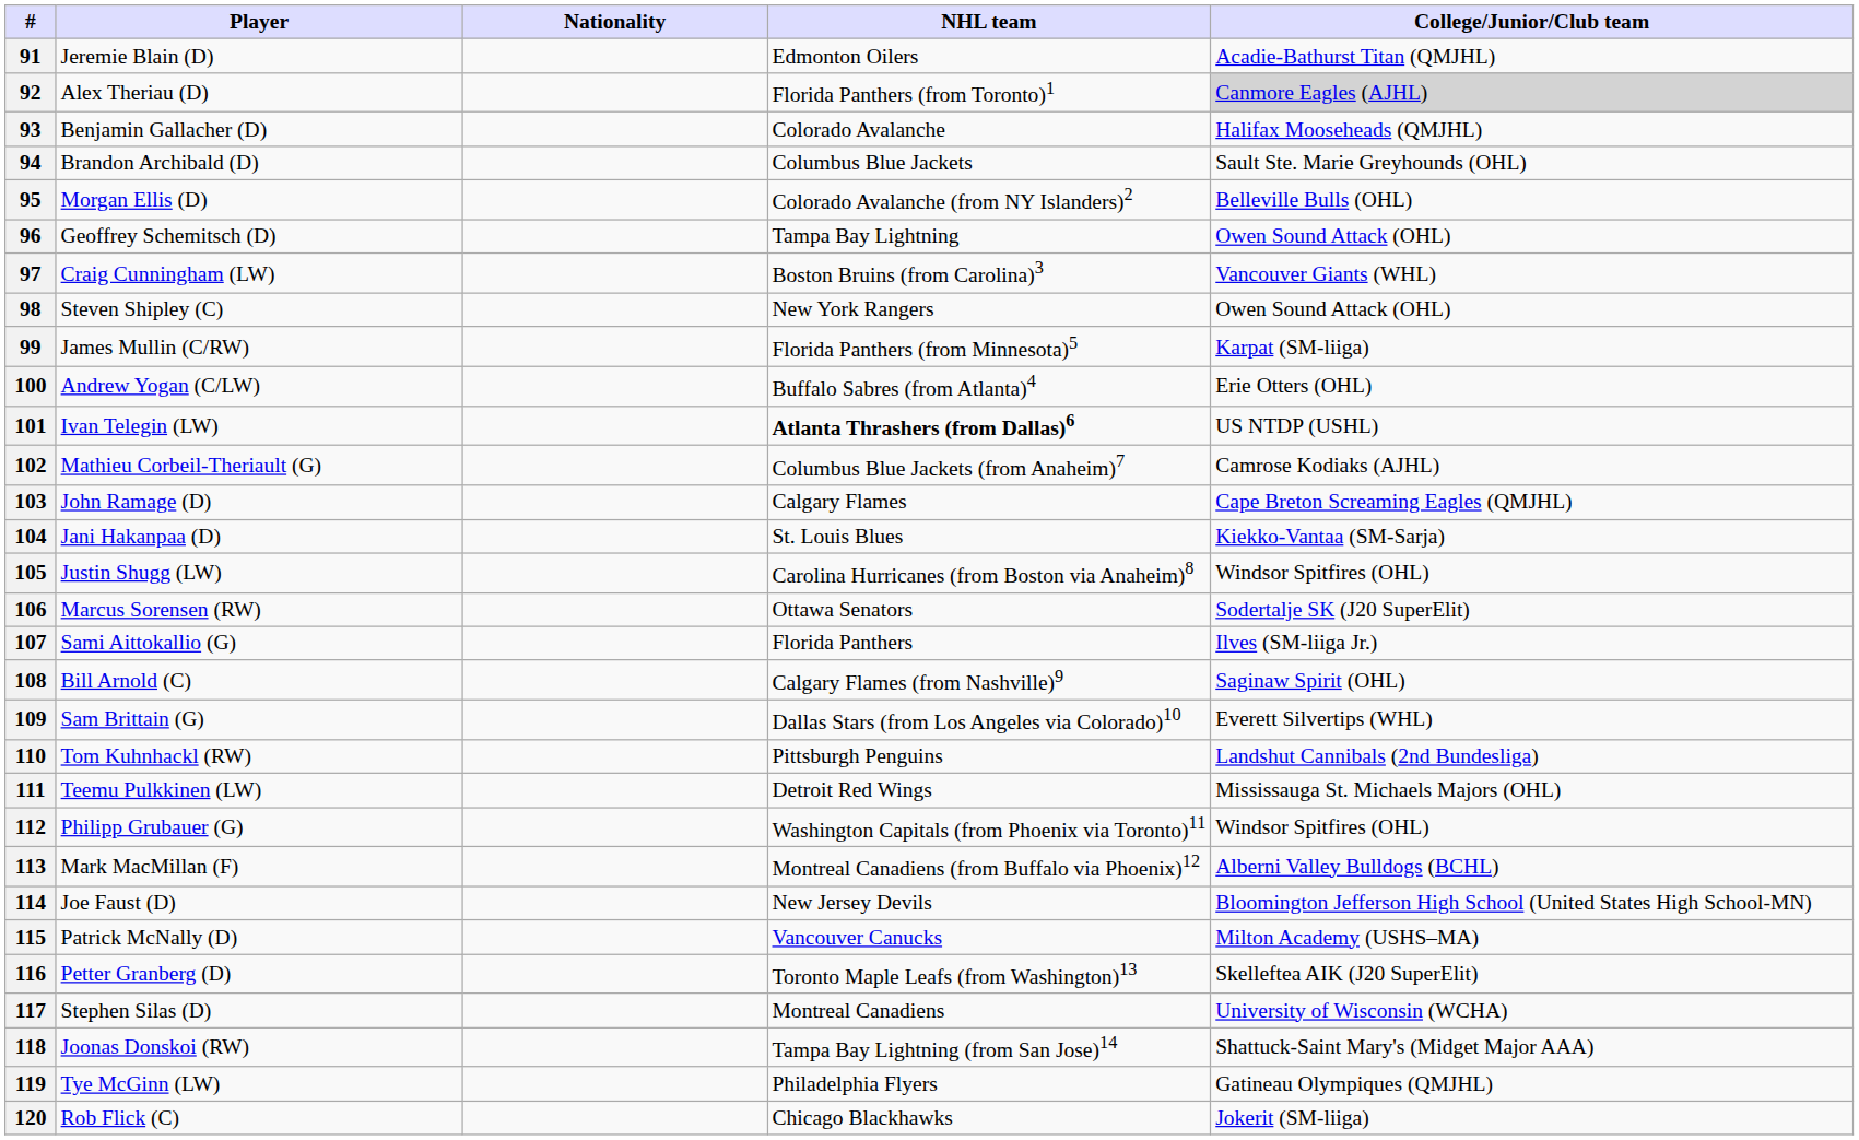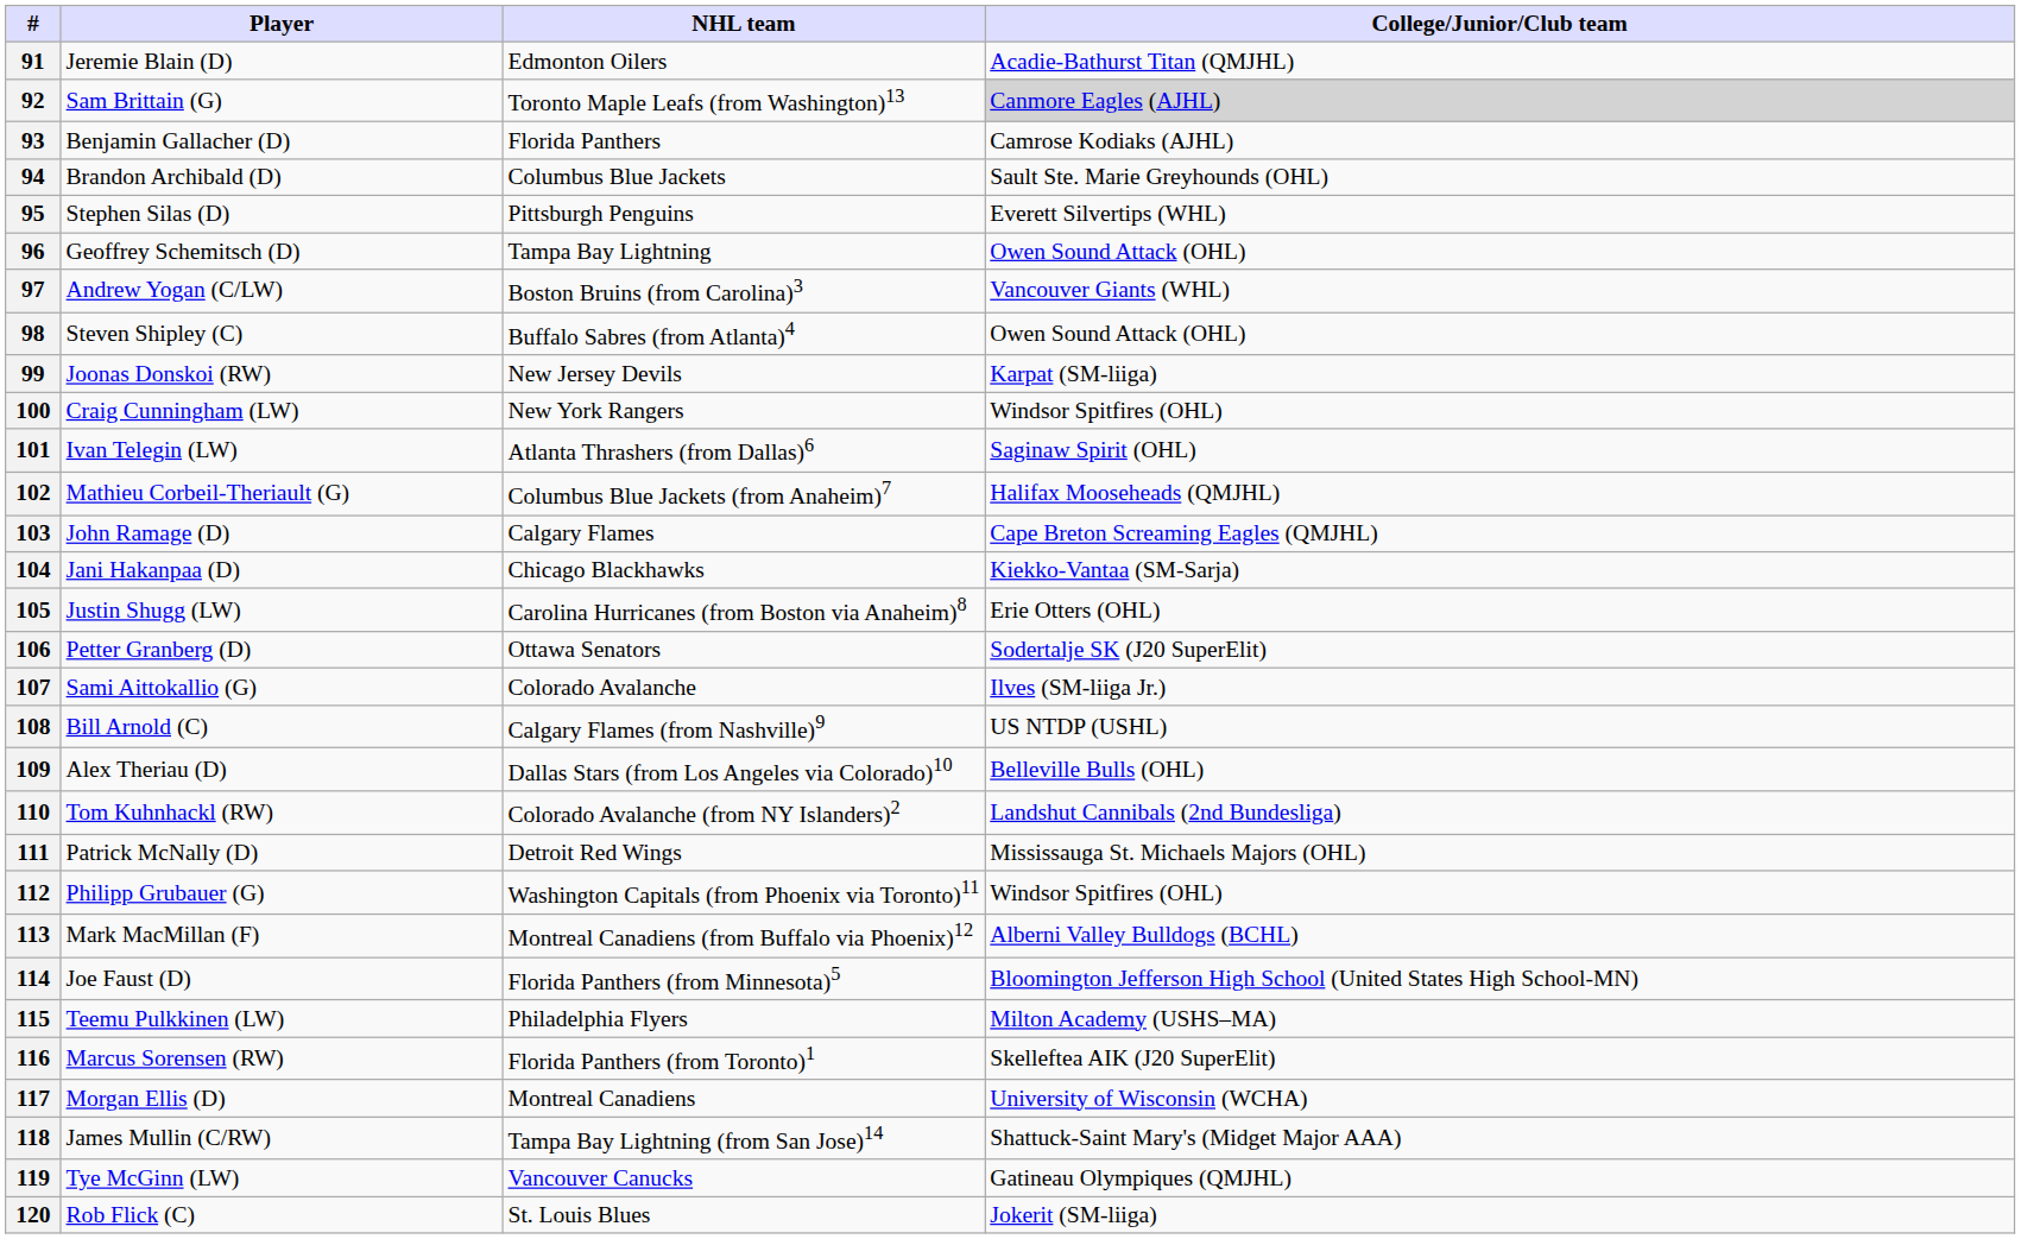- column: Nationality
92 | Player: Alex Theriau (D) -> Sam Brittain (G)
92 | NHL team: Florida Panthers (from Toronto)1 -> Toronto Maple Leafs (from Washington)13
93 | NHL team: Colorado Avalanche -> Florida Panthers
93 | College/Junior/Club team: Halifax Mooseheads (QMJHL) -> Camrose Kodiaks (AJHL)
95 | Player: Morgan Ellis (D) -> Stephen Silas (D)
95 | NHL team: Colorado Avalanche (from NY Islanders)2 -> Pittsburgh Penguins
95 | College/Junior/Club team: Belleville Bulls (OHL) -> Everett Silvertips (WHL)
97 | Player: Craig Cunningham (LW) -> Andrew Yogan (C/LW)
98 | NHL team: New York Rangers -> Buffalo Sabres (from Atlanta)4
99 | Player: James Mullin (C/RW) -> Joonas Donskoi (RW)
99 | NHL team: Florida Panthers (from Minnesota)5 -> New Jersey Devils
100 | Player: Andrew Yogan (C/LW) -> Craig Cunningham (LW)
100 | NHL team: Buffalo Sabres (from Atlanta)4 -> New York Rangers
100 | College/Junior/Club team: Erie Otters (OHL) -> Windsor Spitfires (OHL)
101 | NHL team: bold -> normal
101 | College/Junior/Club team: US NTDP (USHL) -> Saginaw Spirit (OHL)
102 | College/Junior/Club team: Camrose Kodiaks (AJHL) -> Halifax Mooseheads (QMJHL)
104 | NHL team: St. Louis Blues -> Chicago Blackhawks
105 | College/Junior/Club team: Windsor Spitfires (OHL) -> Erie Otters (OHL)
106 | Player: Marcus Sorensen (RW) -> Petter Granberg (D)
107 | NHL team: Florida Panthers -> Colorado Avalanche
108 | College/Junior/Club team: Saginaw Spirit (OHL) -> US NTDP (USHL)
109 | Player: Sam Brittain (G) -> Alex Theriau (D)
109 | College/Junior/Club team: Everett Silvertips (WHL) -> Belleville Bulls (OHL)
110 | NHL team: Pittsburgh Penguins -> Colorado Avalanche (from NY Islanders)2
111 | Player: Teemu Pulkkinen (LW) -> Patrick McNally (D)
114 | NHL team: New Jersey Devils -> Florida Panthers (from Minnesota)5
115 | Player: Patrick McNally (D) -> Teemu Pulkkinen (LW)
115 | NHL team: Vancouver Canucks -> Philadelphia Flyers
116 | Player: Petter Granberg (D) -> Marcus Sorensen (RW)
116 | NHL team: Toronto Maple Leafs (from Washington)13 -> Florida Panthers (from Toronto)1
117 | Player: Stephen Silas (D) -> Morgan Ellis (D)
118 | Player: Joonas Donskoi (RW) -> James Mullin (C/RW)
119 | NHL team: Philadelphia Flyers -> Vancouver Canucks
120 | NHL team: Chicago Blackhawks -> St. Louis Blues
